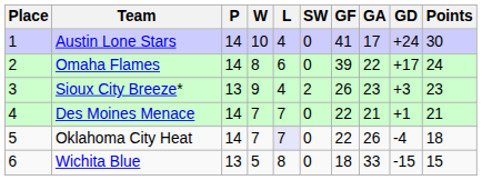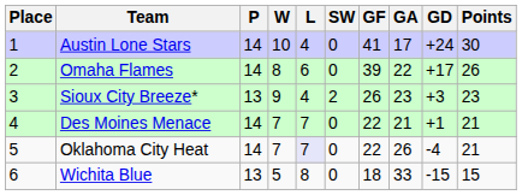Omaha Flames | Points: 24 -> 26
Oklahoma City Heat | Points: 18 -> 21
